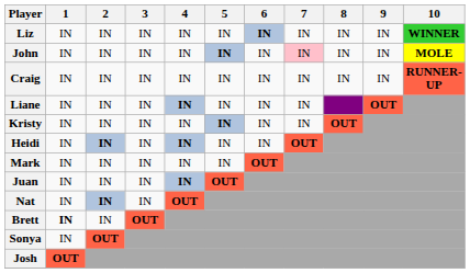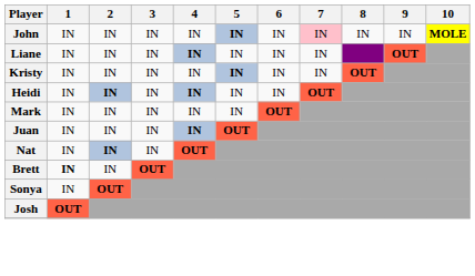- row: Liz | IN | IN | IN | IN | IN | IN | IN | IN | IN | WINNER
- row: Craig | IN | IN | IN | IN | IN | IN | IN | IN | IN | RUNNER-UP
